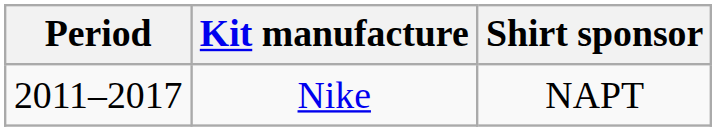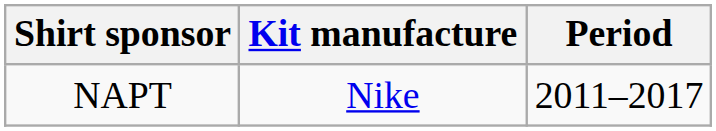columns swapped: Period <-> Shirt sponsor
